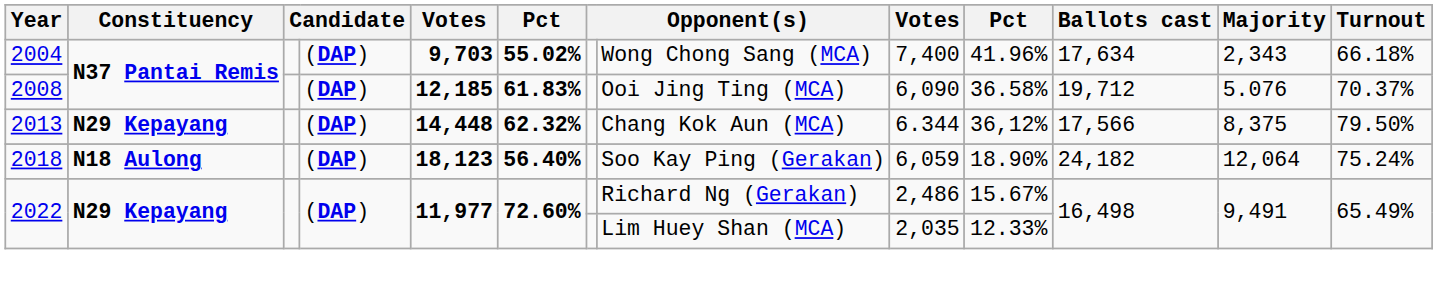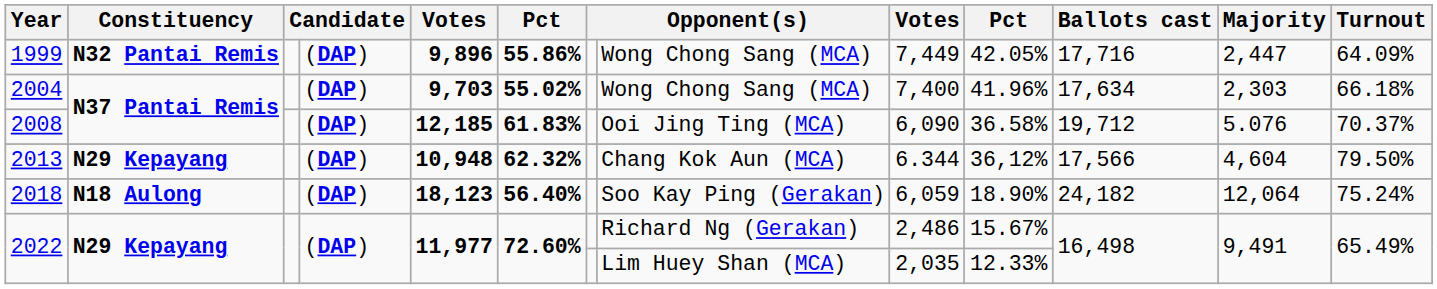+ row: 1999 | N32 Pantai Remis | (DAP) | 9,896 | 55.86% | Wong Chong Sang (MCA) | 7,449 | 42.05% | 17,716 | 2,447 | 64.09%
2004 | Majority: 2,343 -> 2,303
2013 | column 5: 14,448 -> 10,948
2013 | Majority: 8,375 -> 4,604
